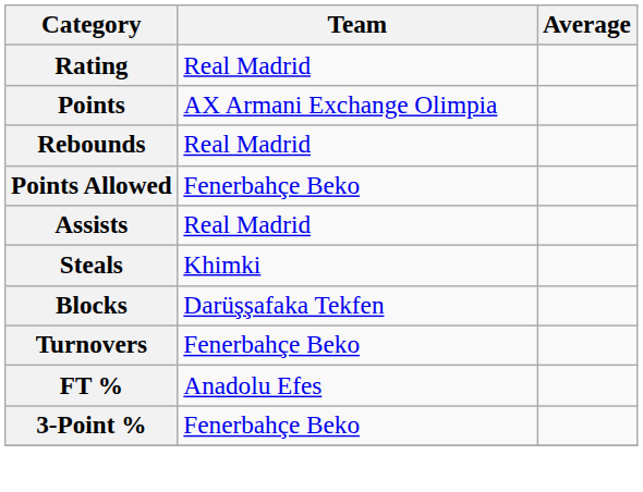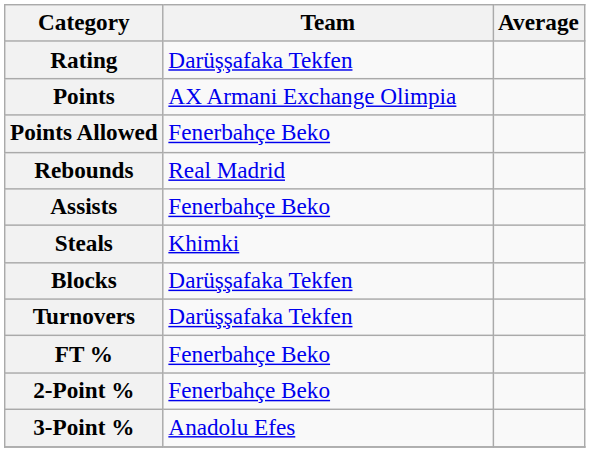Rating | Team: Real Madrid -> Darüşşafaka Tekfen
rows swapped: Points Allowed <-> Rebounds
Assists | Team: Real Madrid -> Fenerbahçe Beko
Turnovers | Team: Fenerbahçe Beko -> Darüşşafaka Tekfen
FT % | Team: Anadolu Efes -> Fenerbahçe Beko
+ row: 2-Point % | Fenerbahçe Beko
3-Point % | Team: Fenerbahçe Beko -> Anadolu Efes
